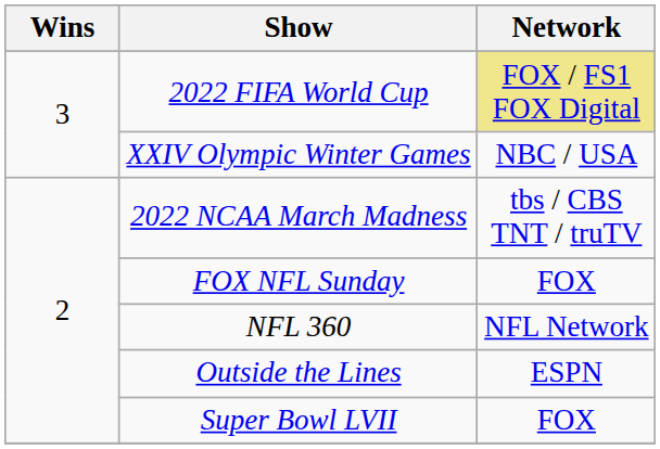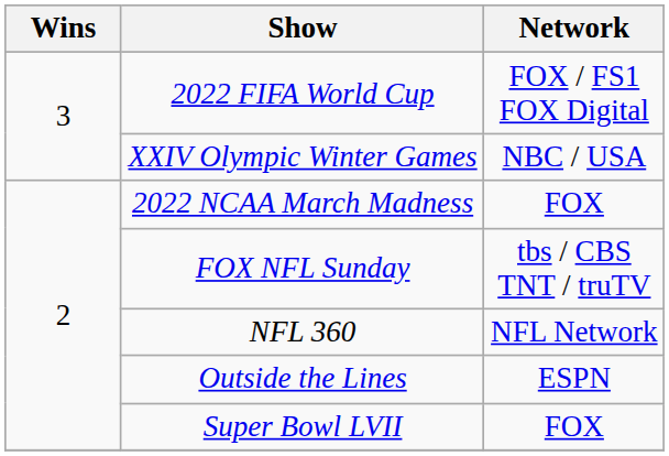2022 FIFA World Cup | Network: khaki background -> no background
2022 NCAA March Madness | Network: tbs / CBS TNT / truTV -> FOX
FOX NFL Sunday | Network: FOX -> tbs / CBS TNT / truTV
